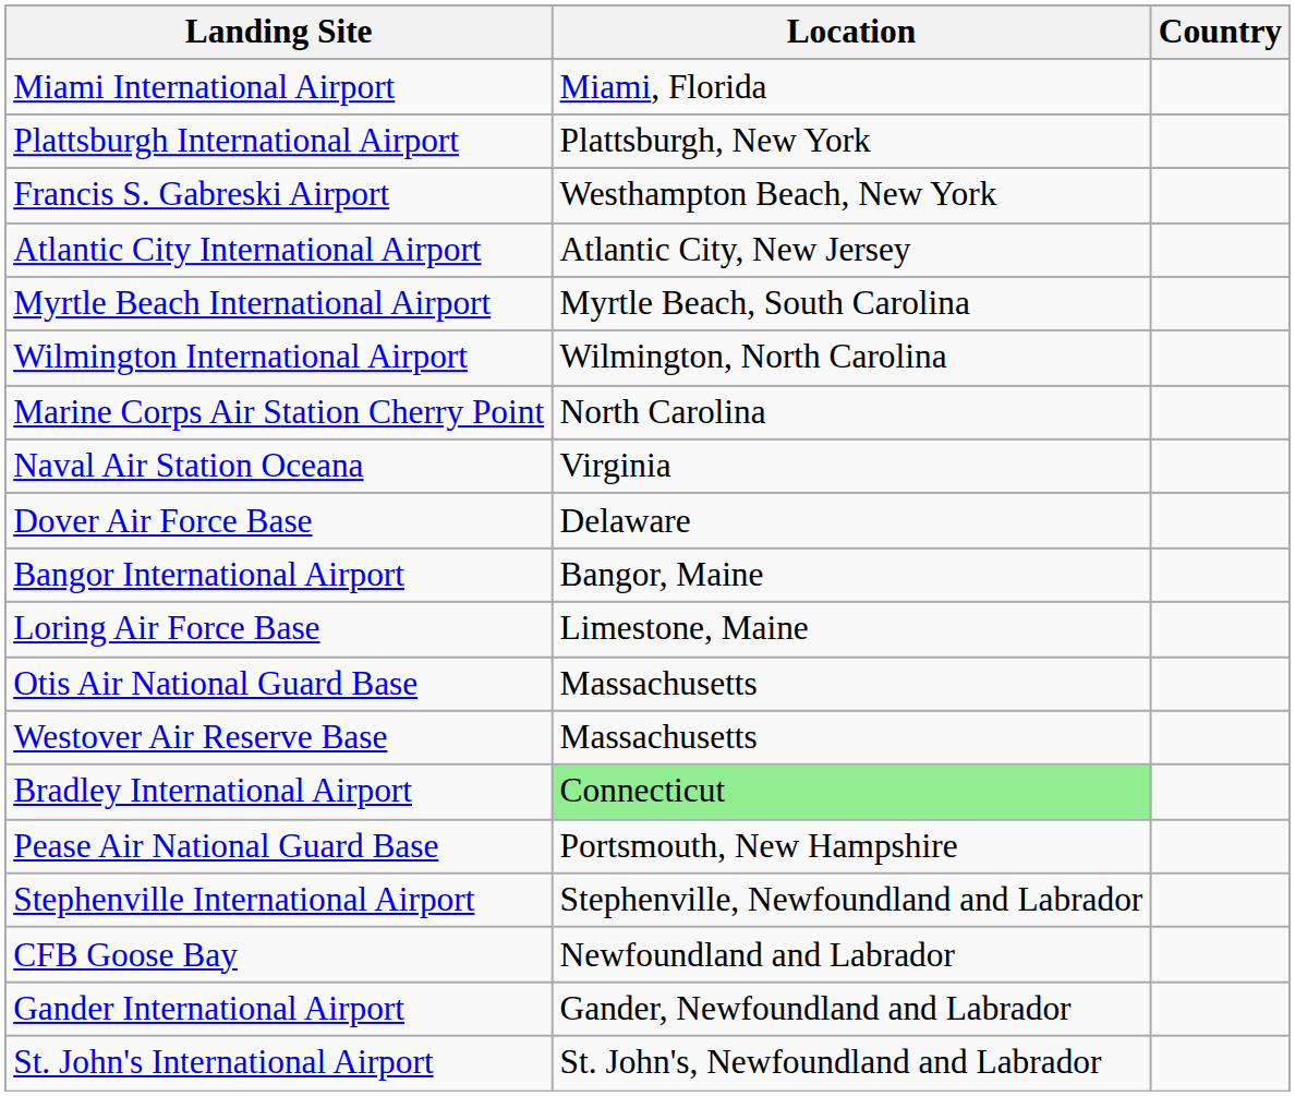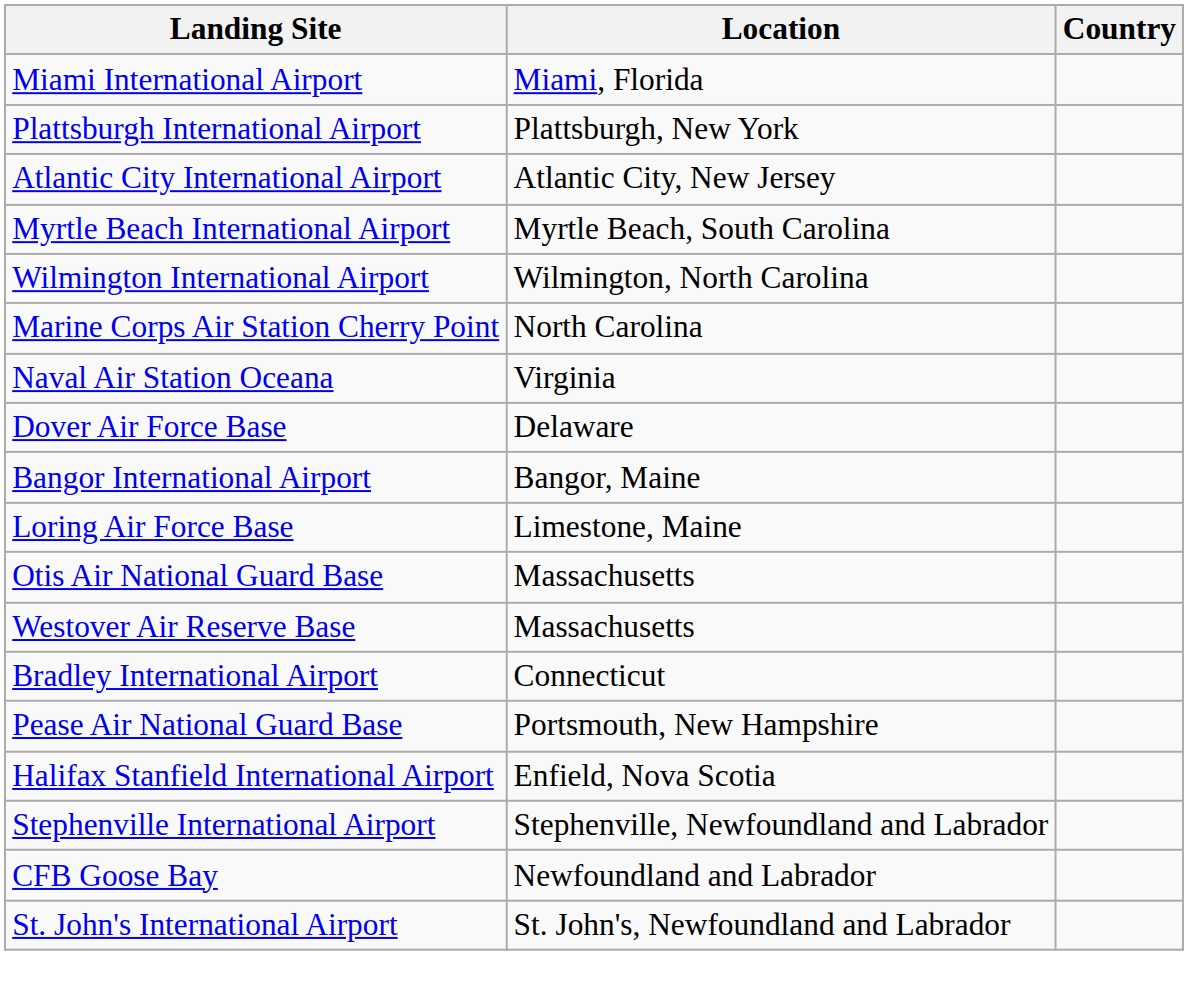- row: Francis S. Gabreski Airport | Westhampton Beach, New York
Bradley International Airport | Location: lightgreen background -> no background
+ row: Halifax Stanfield International Airport | Enfield, Nova Scotia
- row: Gander International Airport | Gander, Newfoundland and Labrador
